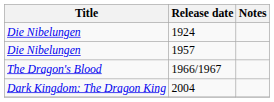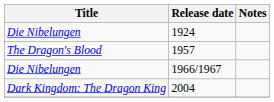1957 | Title: Die Nibelungen -> The Dragon's Blood
1966/1967 | Title: The Dragon's Blood -> Die Nibelungen
